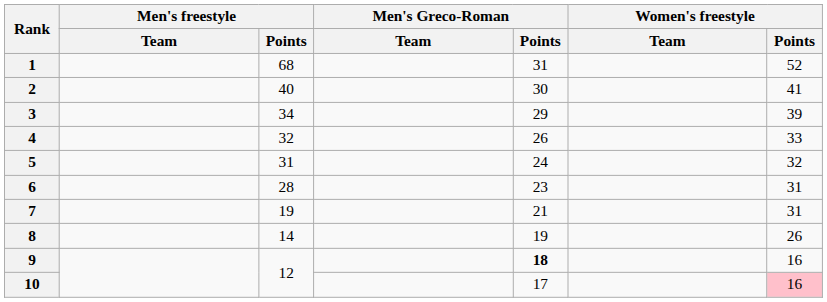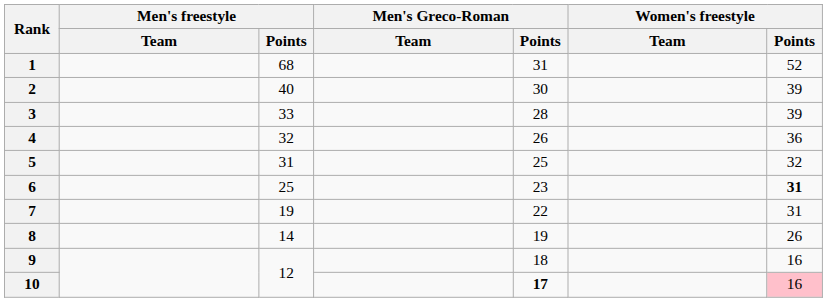2 | Women's freestyle / Points: 41 -> 39
3 | Men's freestyle / Points: 34 -> 33
3 | Men's Greco-Roman / Points: 29 -> 28
4 | Women's freestyle / Points: 33 -> 36
5 | Men's Greco-Roman / Points: 24 -> 25
6 | Men's freestyle / Points: 28 -> 25
6 | Women's freestyle / Points: normal -> bold
7 | Men's Greco-Roman / Points: 21 -> 22
9 | Men's Greco-Roman / Points: bold -> normal
10 | Men's Greco-Roman / Points: normal -> bold
